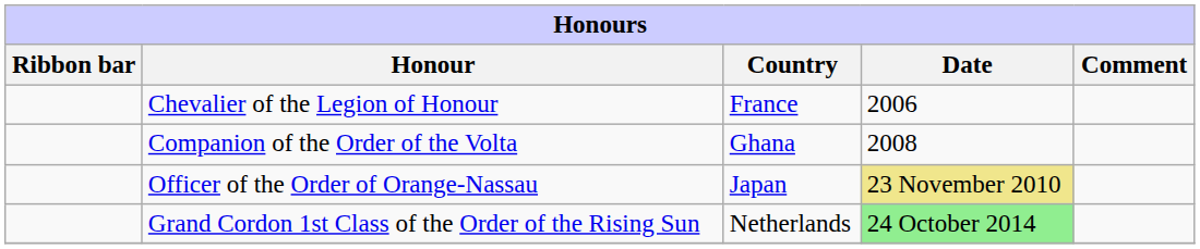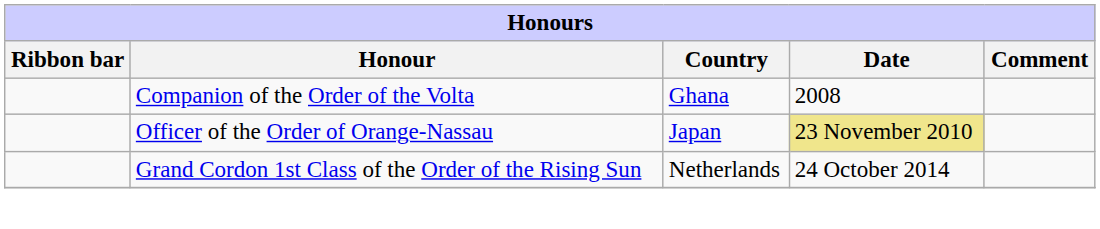- row: Chevalier of the Legion of Honour | France | 2006
Grand Cordon 1st Class of the Order of the Rising Sun | Date: lightgreen background -> no background
